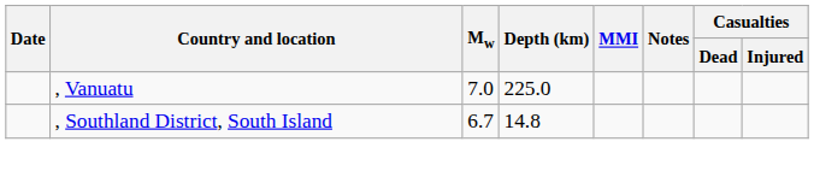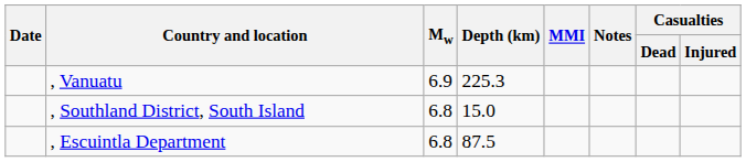, Vanuatu | Mw: 7.0 -> 6.9
, Vanuatu | Depth (km): 225.0 -> 225.3
, Southland District, South Island | Mw: 6.7 -> 6.8
, Southland District, South Island | Depth (km): 14.8 -> 15.0
+ row: , Escuintla Department | 6.8 | 87.5
